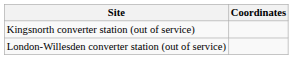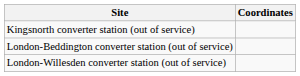+ row: London-Beddington converter station (out of service)
